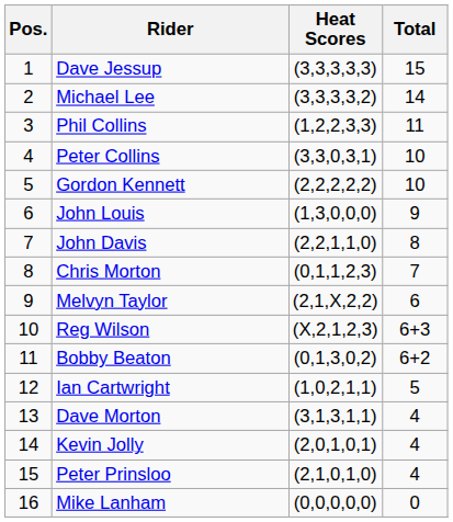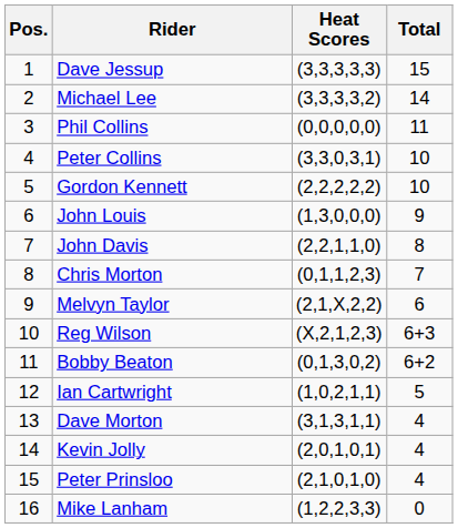Phil Collins | Heat Scores: (1,2,2,3,3) -> (0,0,0,0,0)
Mike Lanham | Heat Scores: (0,0,0,0,0) -> (1,2,2,3,3)
